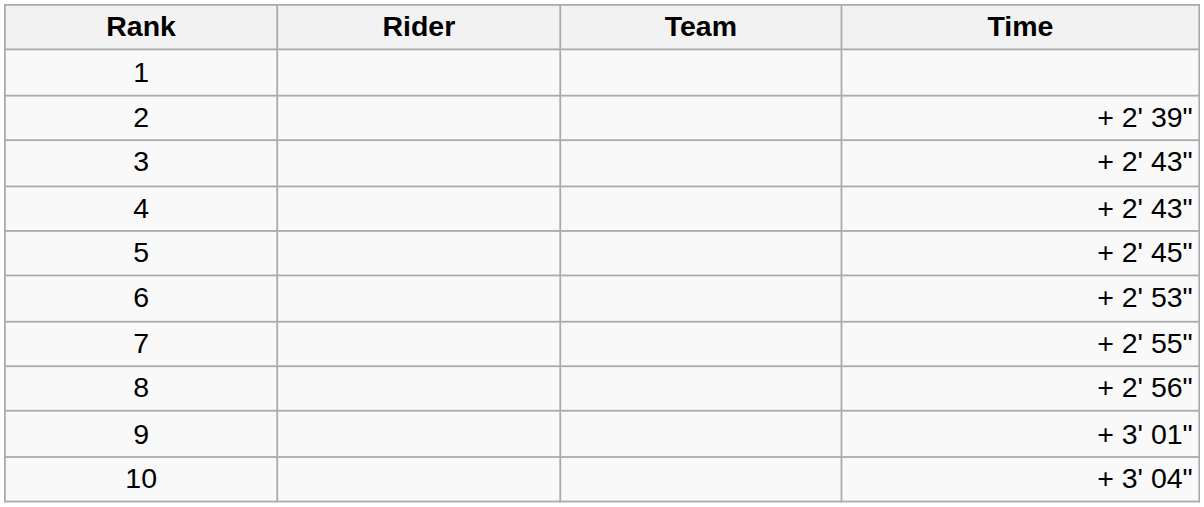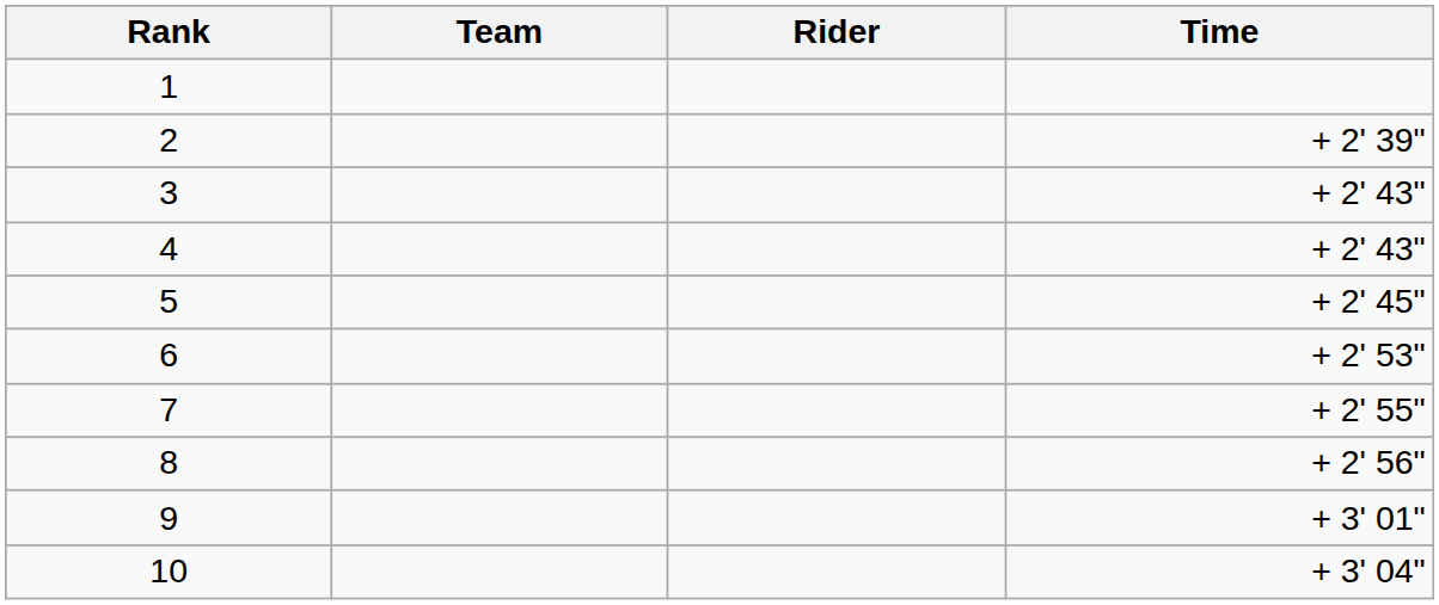columns swapped: Rider <-> Team
